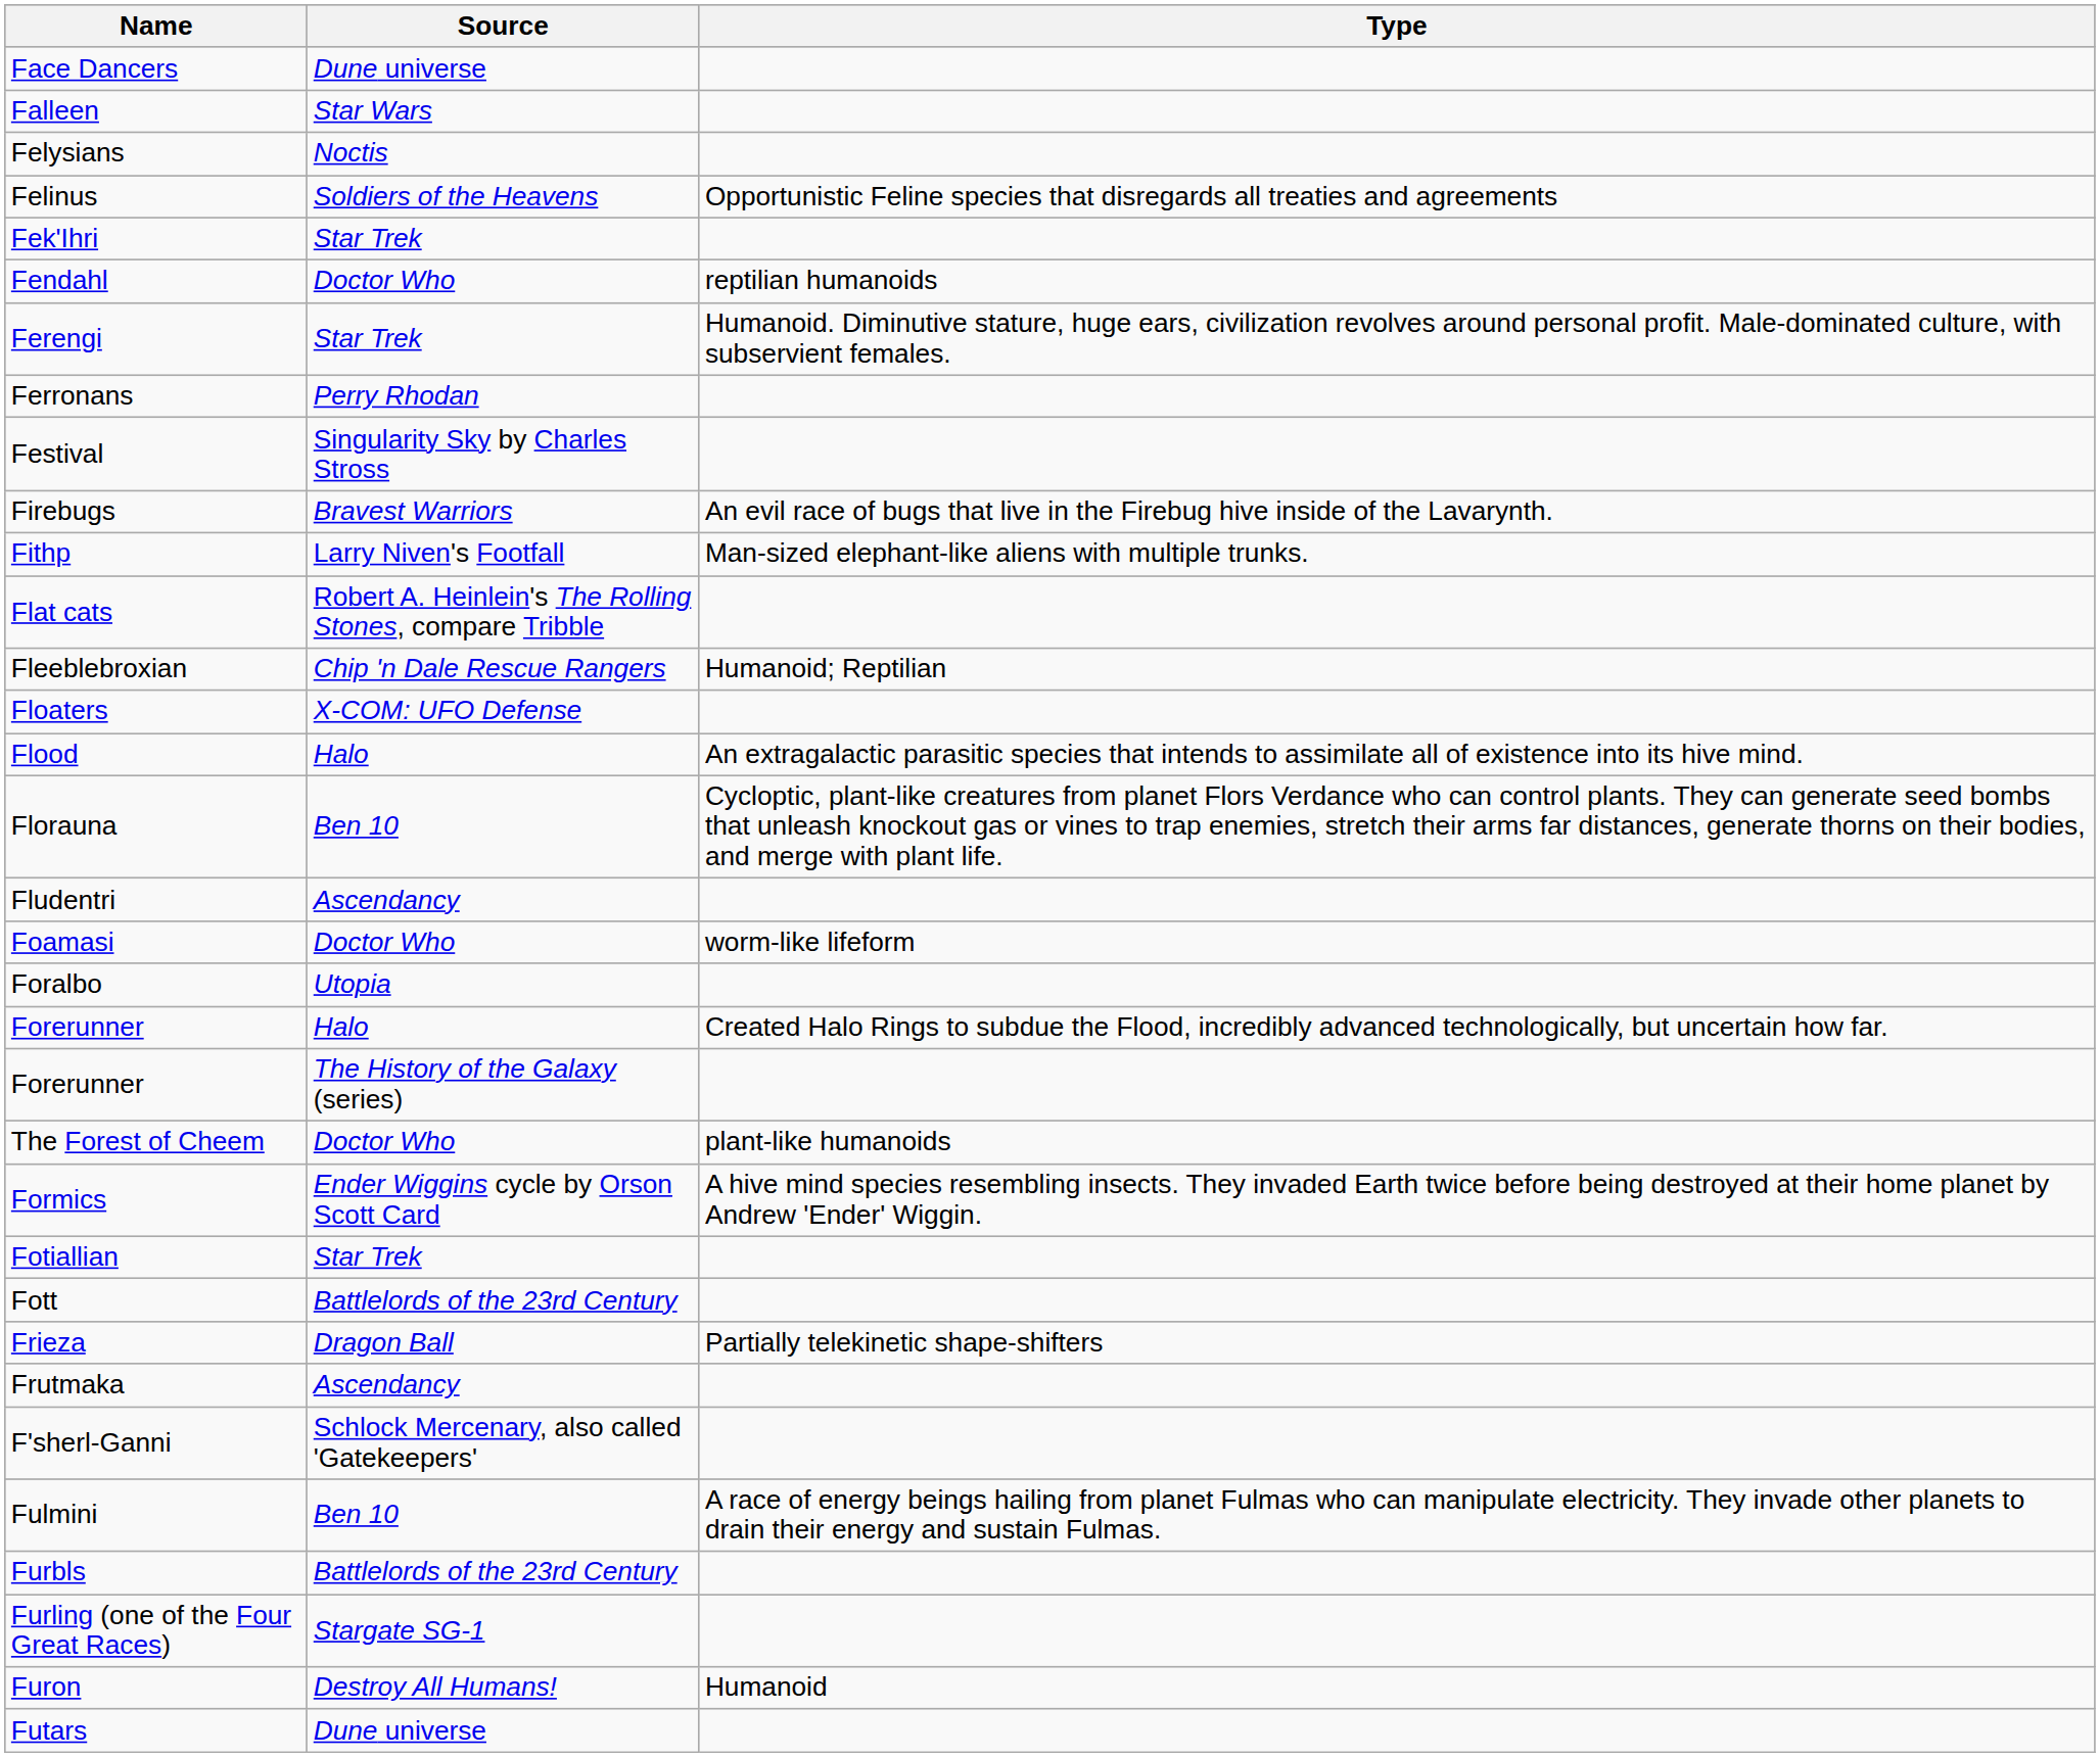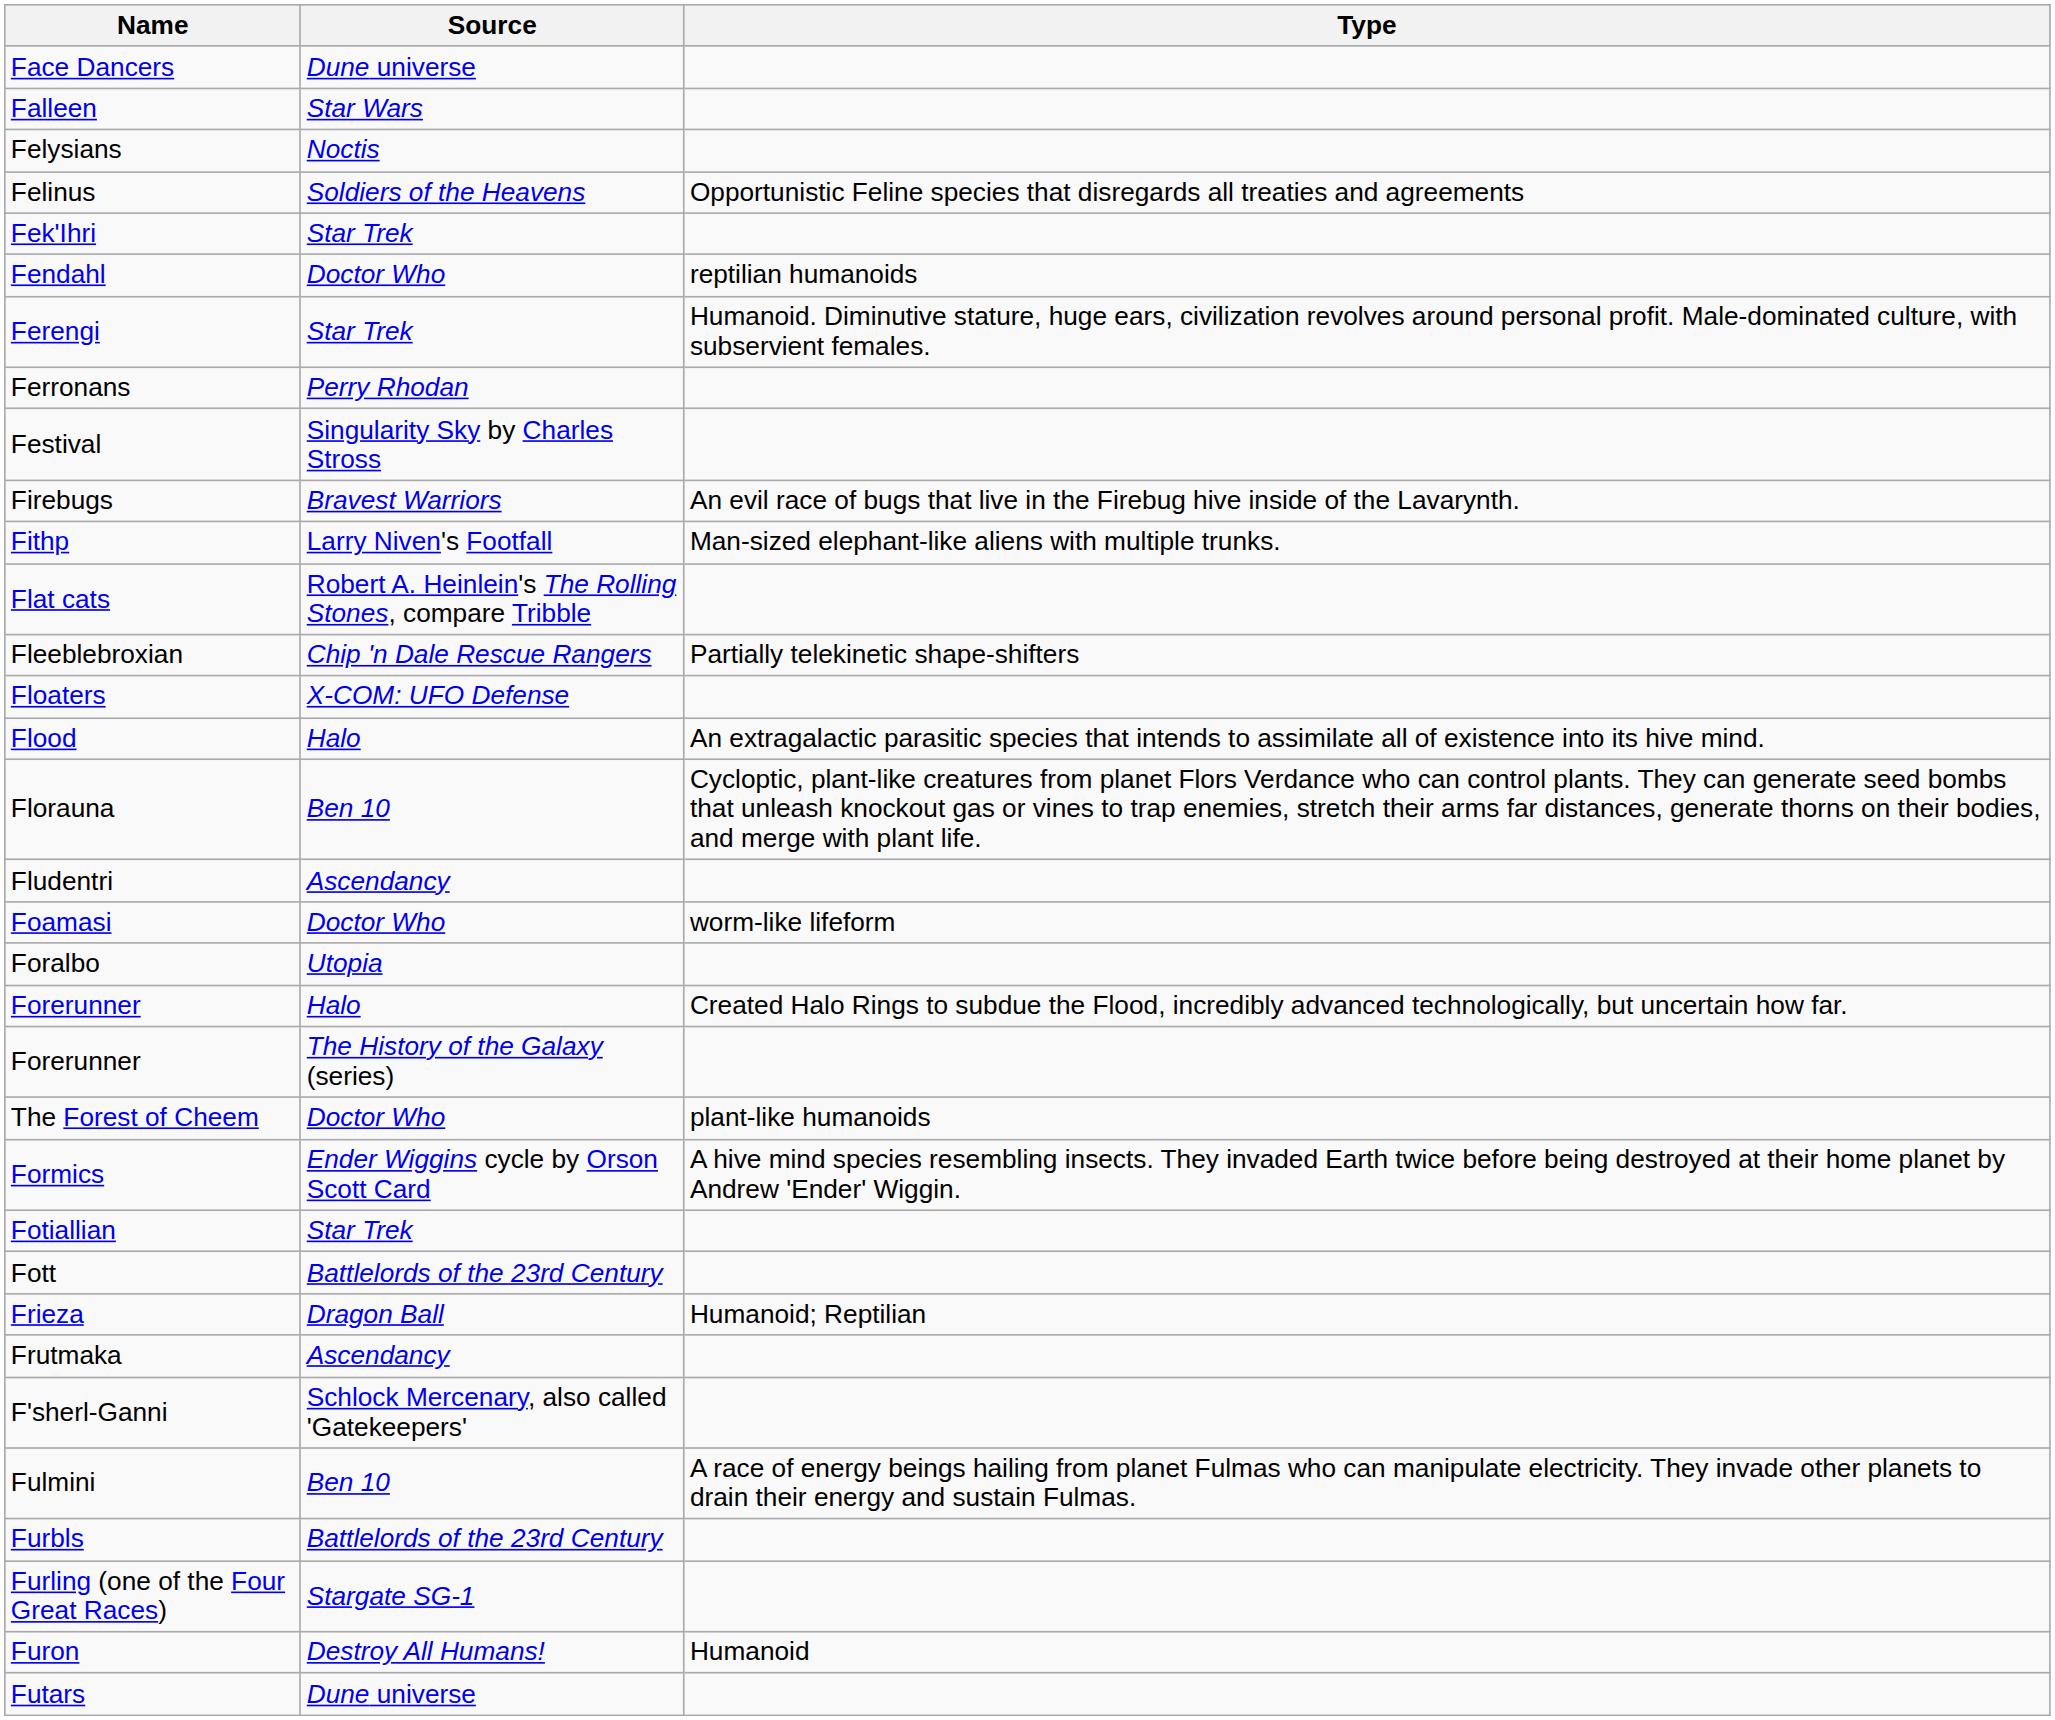Fleeblebroxian | Type: Humanoid; Reptilian -> Partially telekinetic shape-shifters
Frieza | Type: Partially telekinetic shape-shifters -> Humanoid; Reptilian
